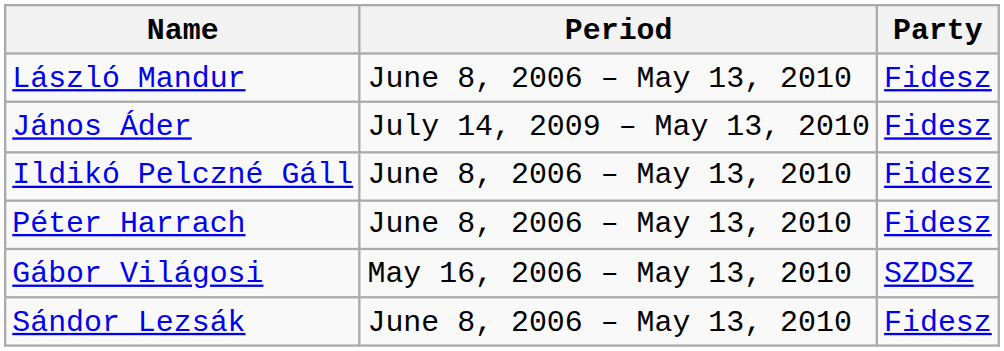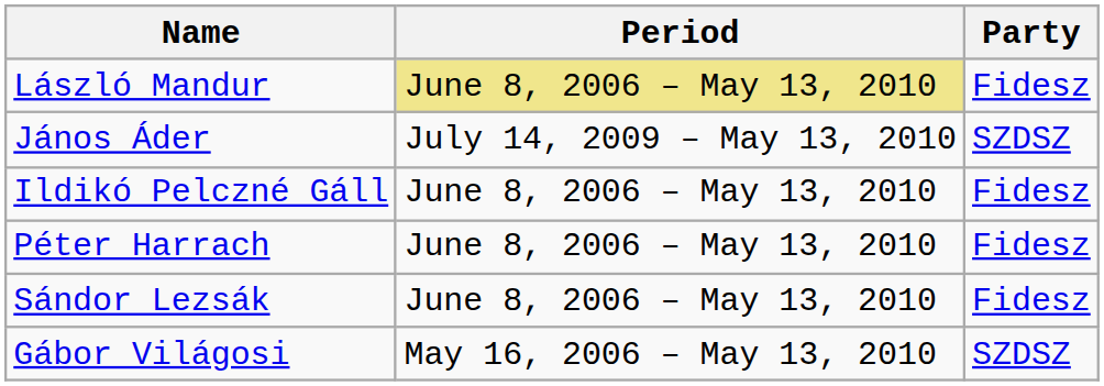László Mandur | Period: no background -> khaki background
János Áder | Party: Fidesz -> SZDSZ
rows swapped: Sándor Lezsák <-> Gábor Világosi
